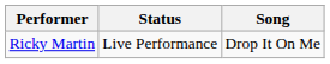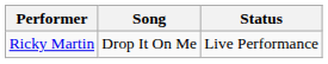columns swapped: Song <-> Status
